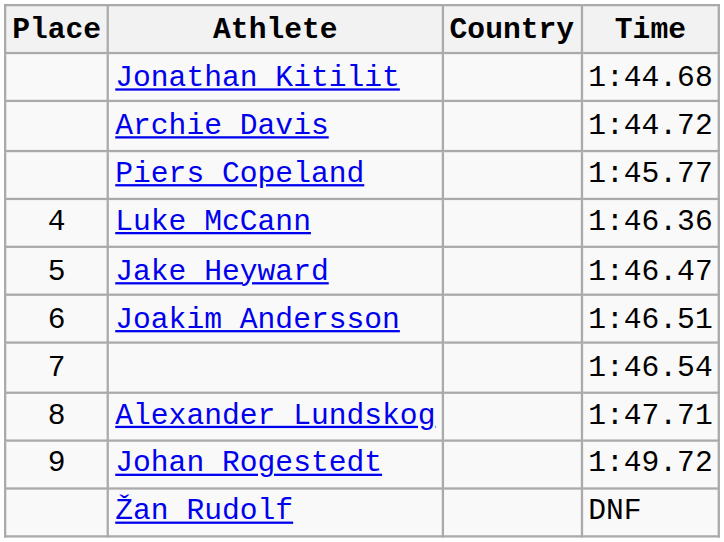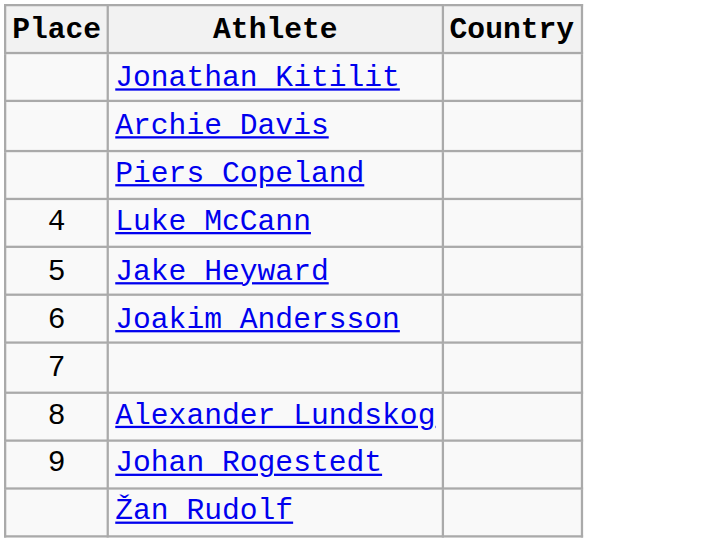- column: Time | 1:44.68 | 1:44.72 | 1:45.77 | 1:46.36 | 1:46.47 | 1:46.51 | 1:46.54 | 1:47.71 | 1:49.72 | DNF
